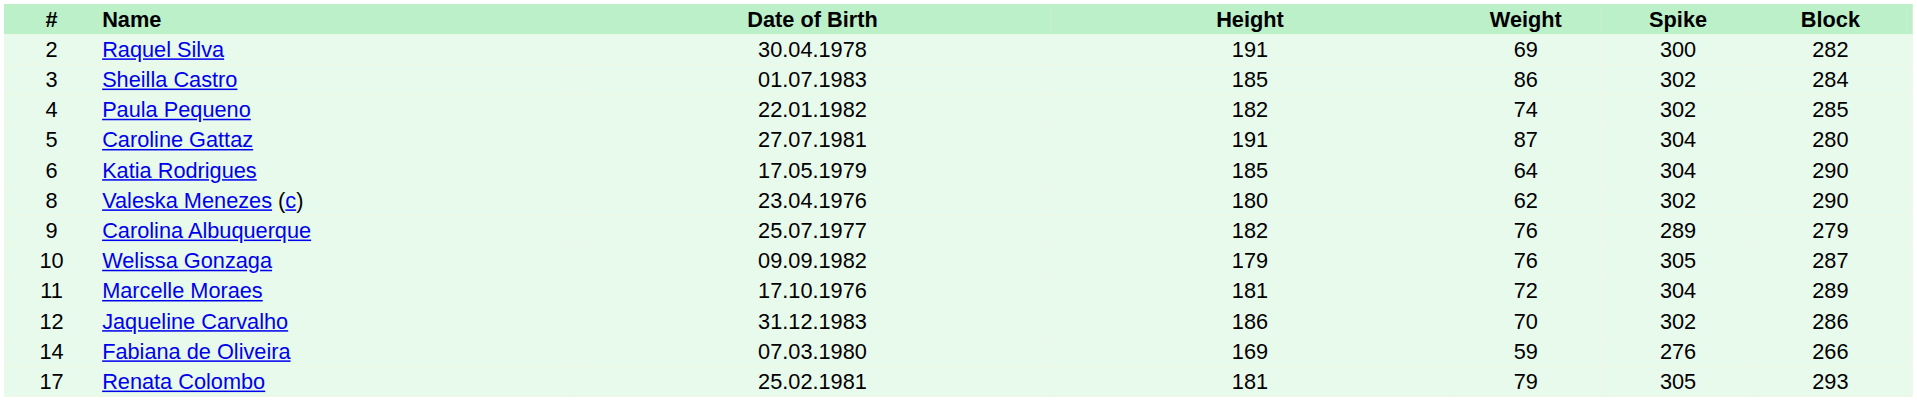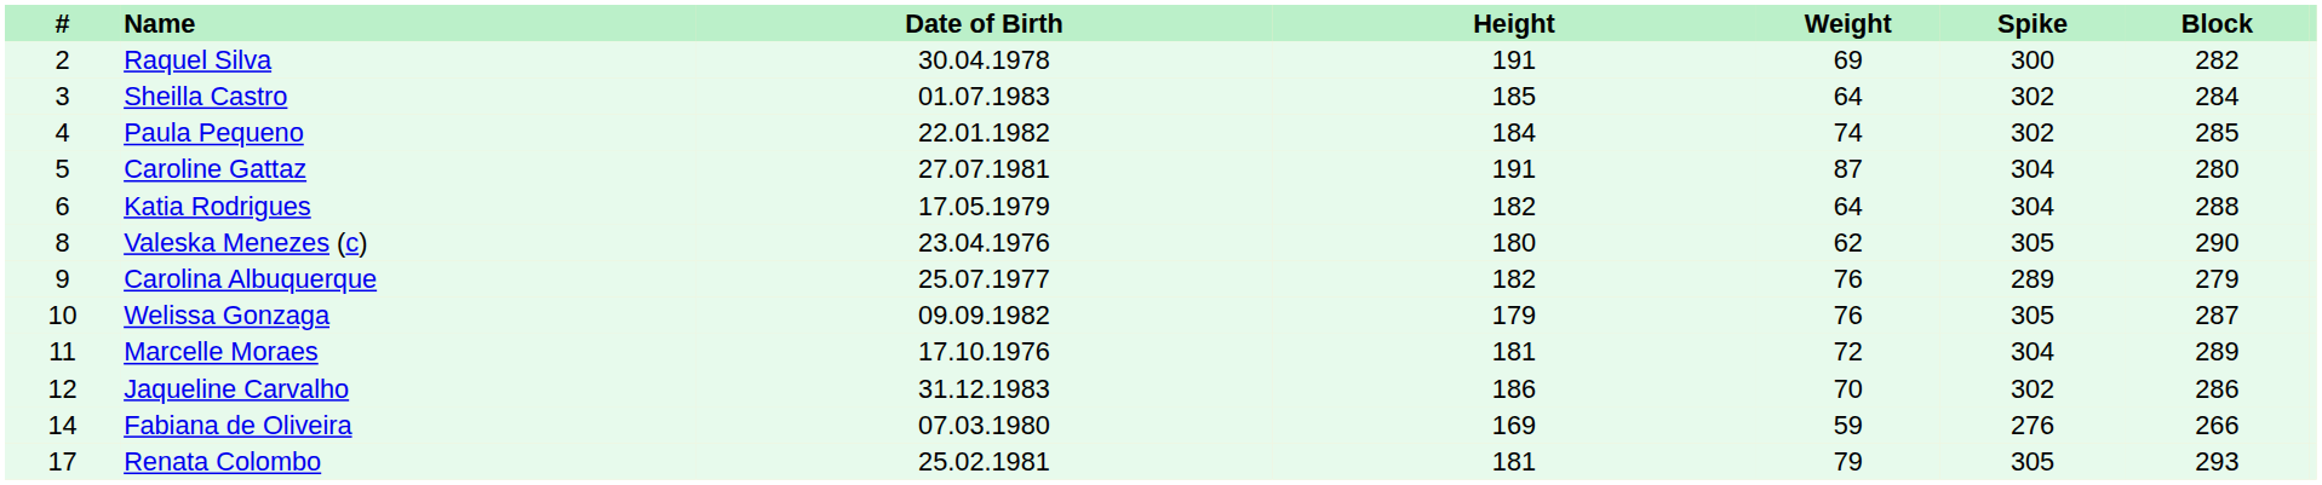Sheilla Castro | Weight: 86 -> 64
Paula Pequeno | Height: 182 -> 184
Katia Rodrigues | Height: 185 -> 182
Katia Rodrigues | Block: 290 -> 288
Valeska Menezes (c) | Spike: 302 -> 305
